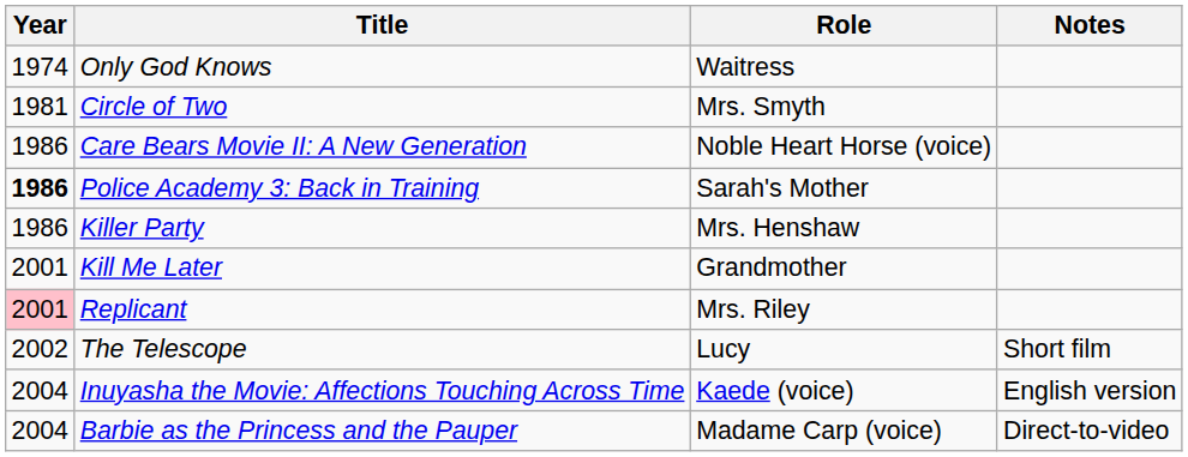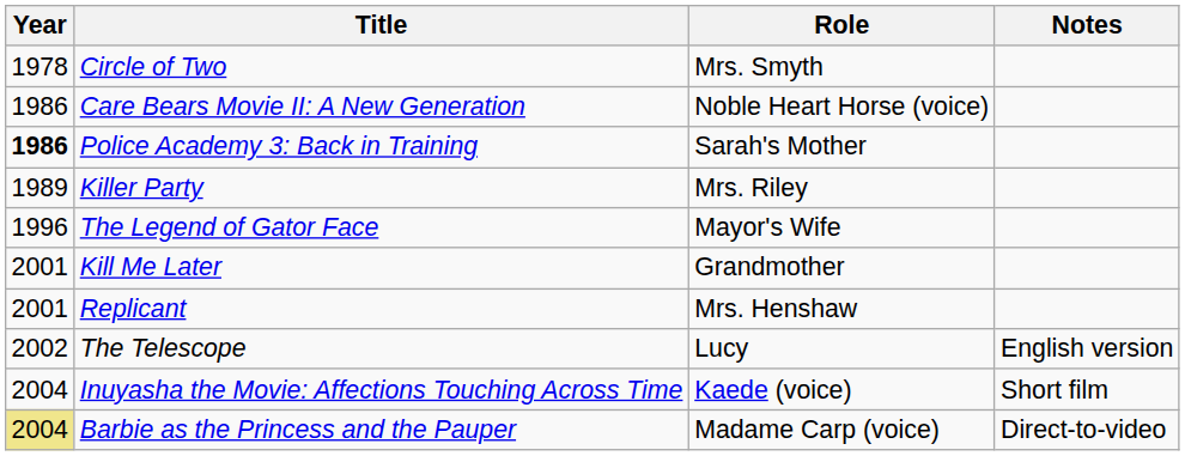- row: 1974 | Only God Knows | Waitress
Circle of Two | Year: 1981 -> 1978
Killer Party | Year: 1986 -> 1989
Killer Party | Role: Mrs. Henshaw -> Mrs. Riley
+ row: 1996 | The Legend of Gator Face | Mayor's Wife
Replicant | Year: pink background -> no background
Replicant | Role: Mrs. Riley -> Mrs. Henshaw
The Telescope | Notes: Short film -> English version
Inuyasha the Movie: Affections Touching Across Time | Notes: English version -> Short film
Barbie as the Princess and the Pauper | Year: no background -> khaki background
